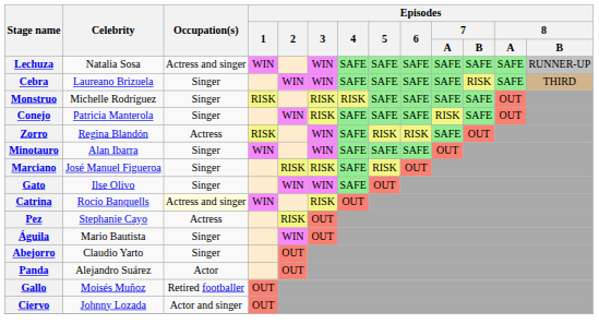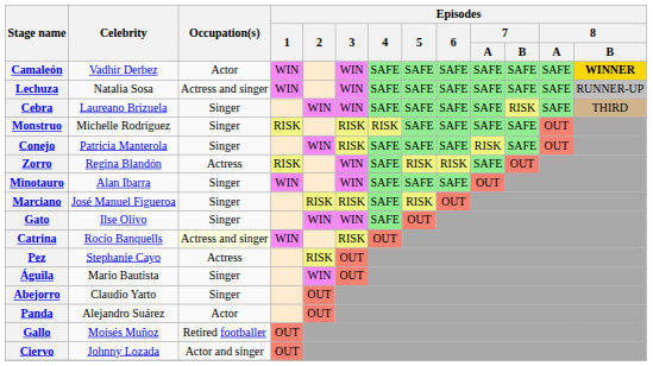+ row: Camaleón | Vadhir Derbez | Actor | WIN | WIN | SAFE | SAFE | SAFE | SAFE | SAFE | SAFE | WINNER
